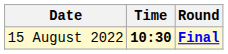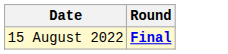- column: Time | 10:30
